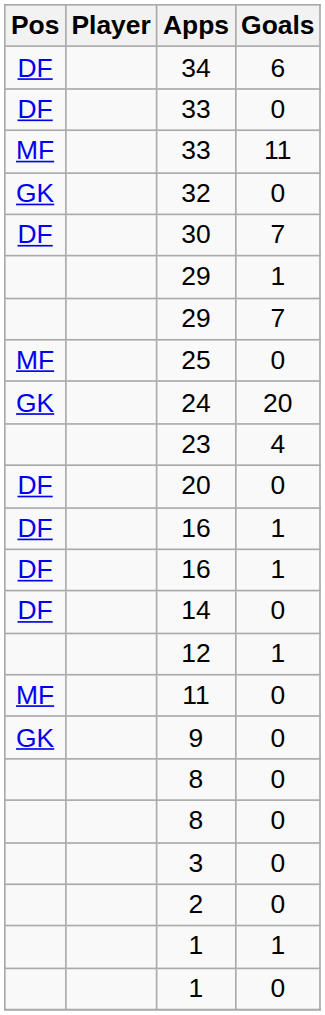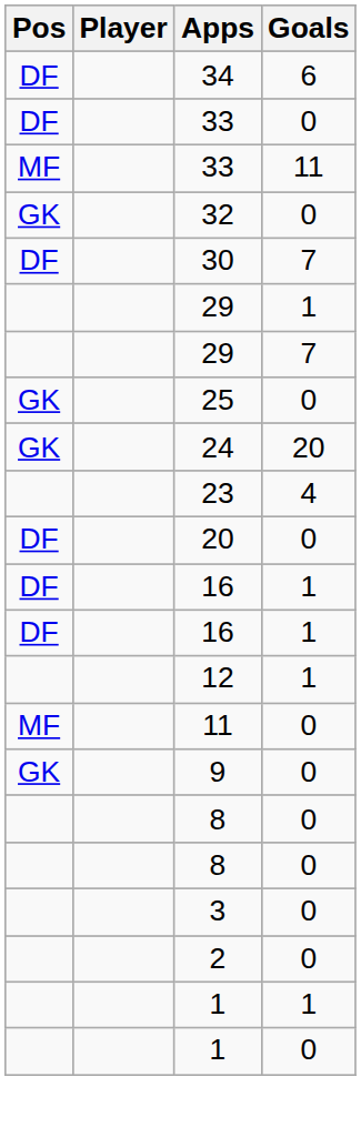25 | Pos: MF -> GK
- row: DF | 14 | 0
